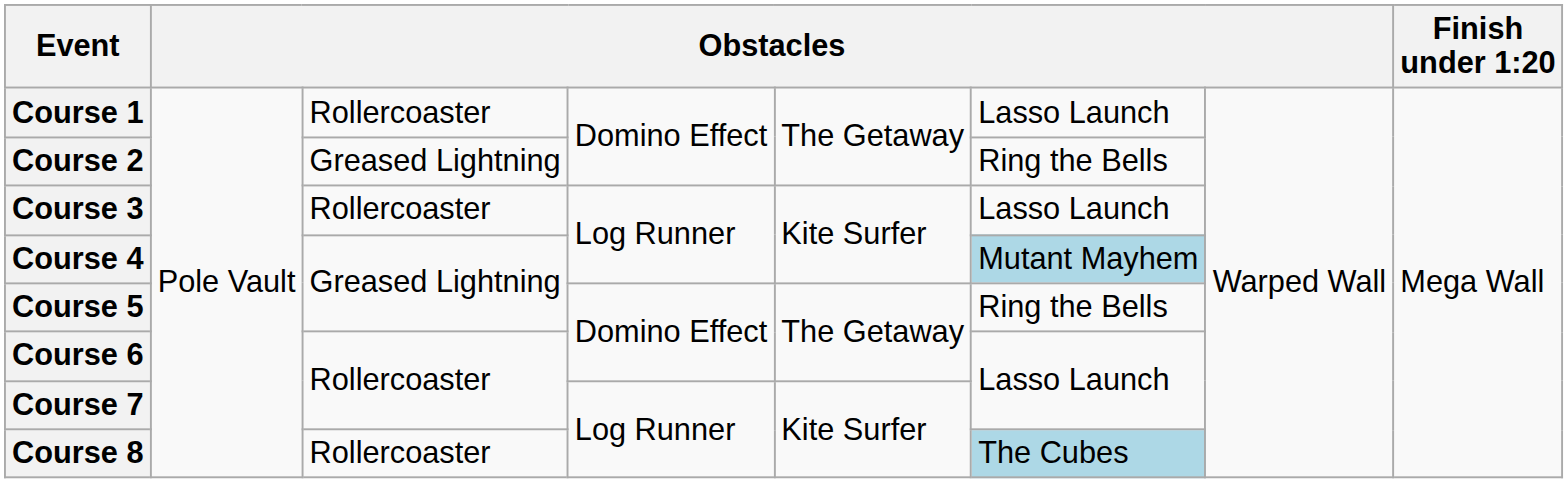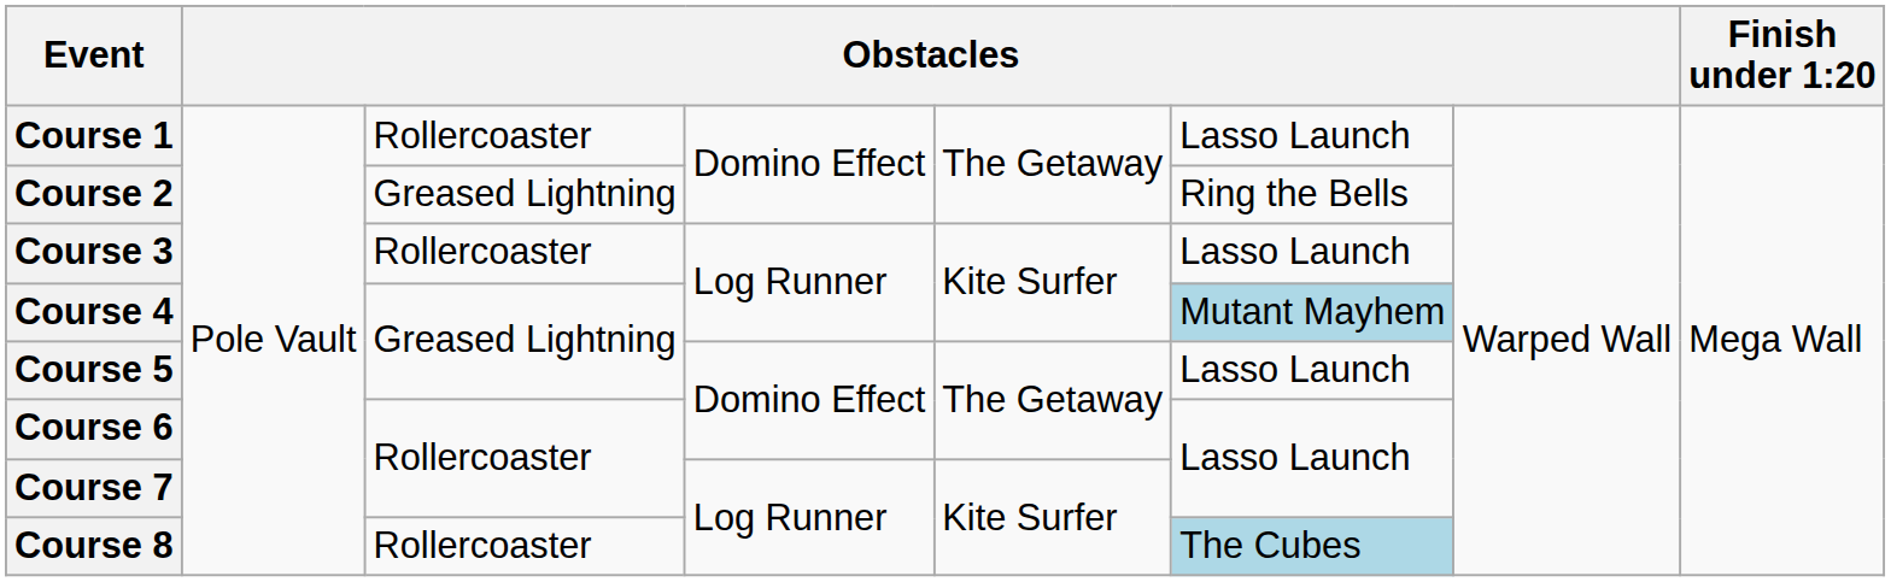Course 5 | column 6: Ring the Bells -> Lasso Launch
